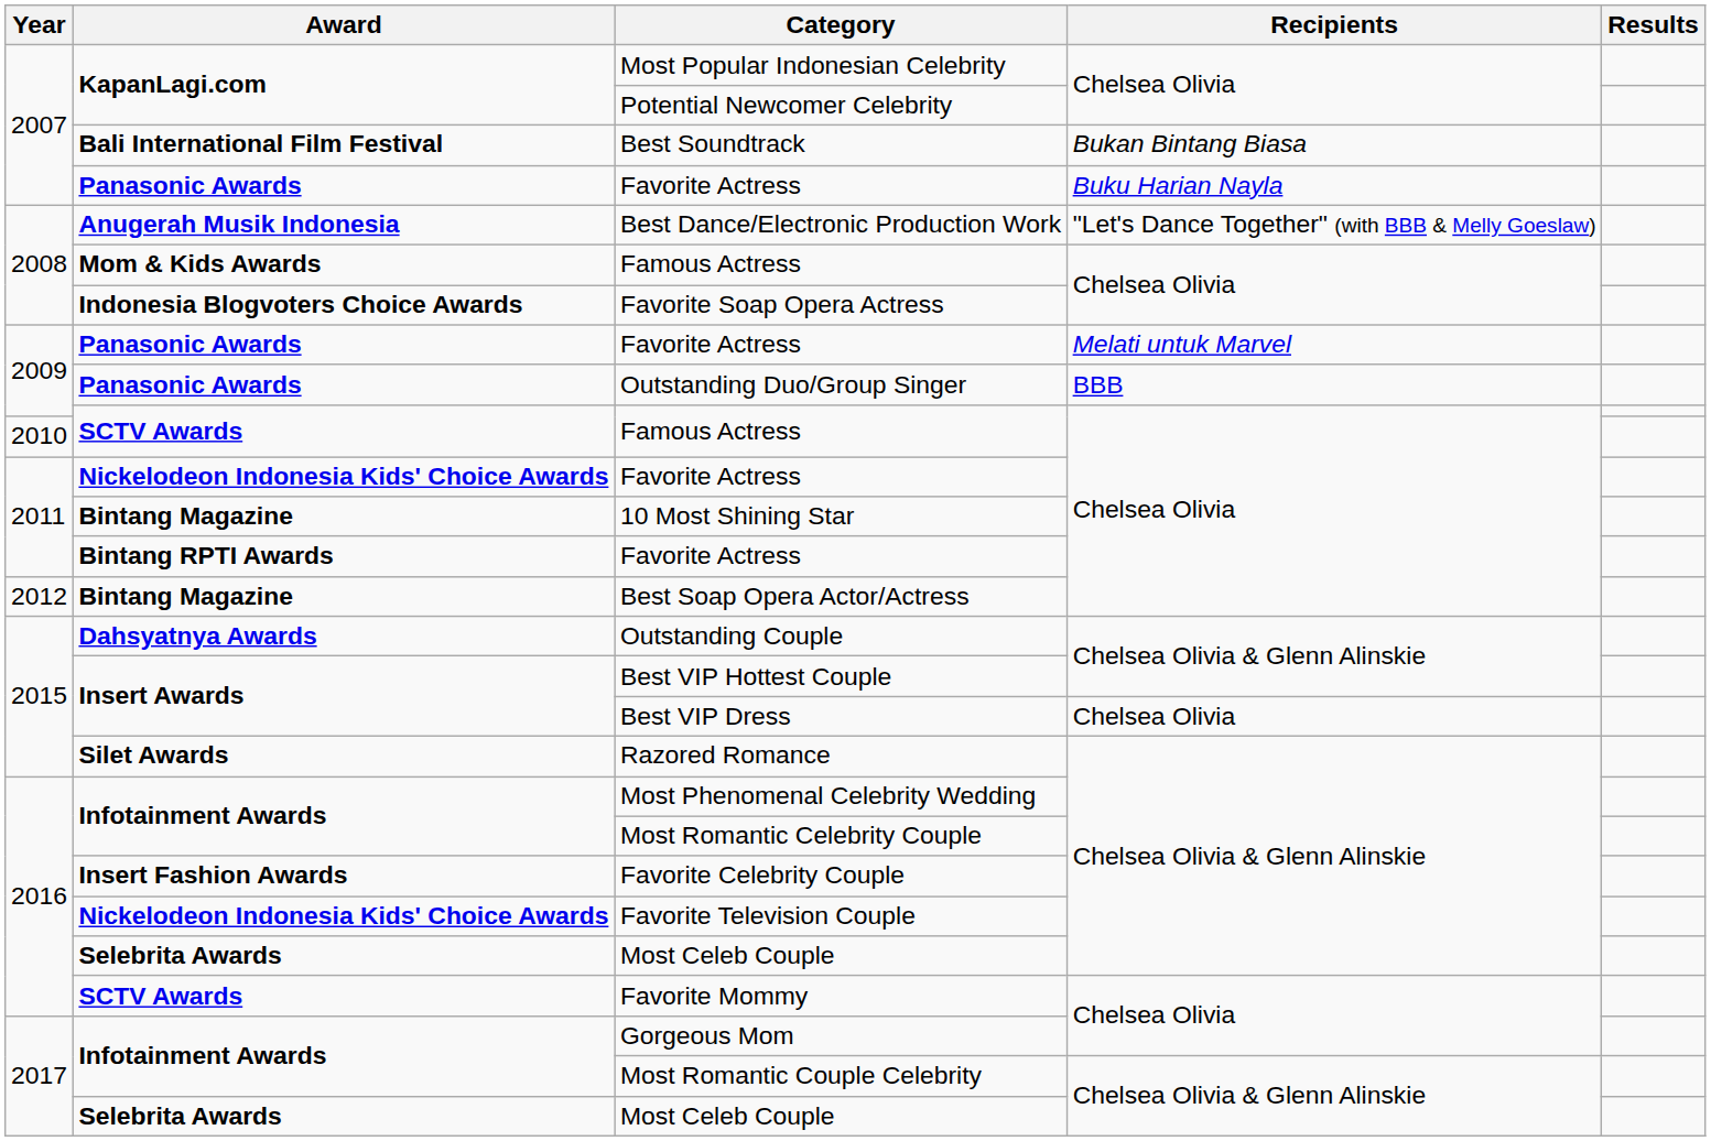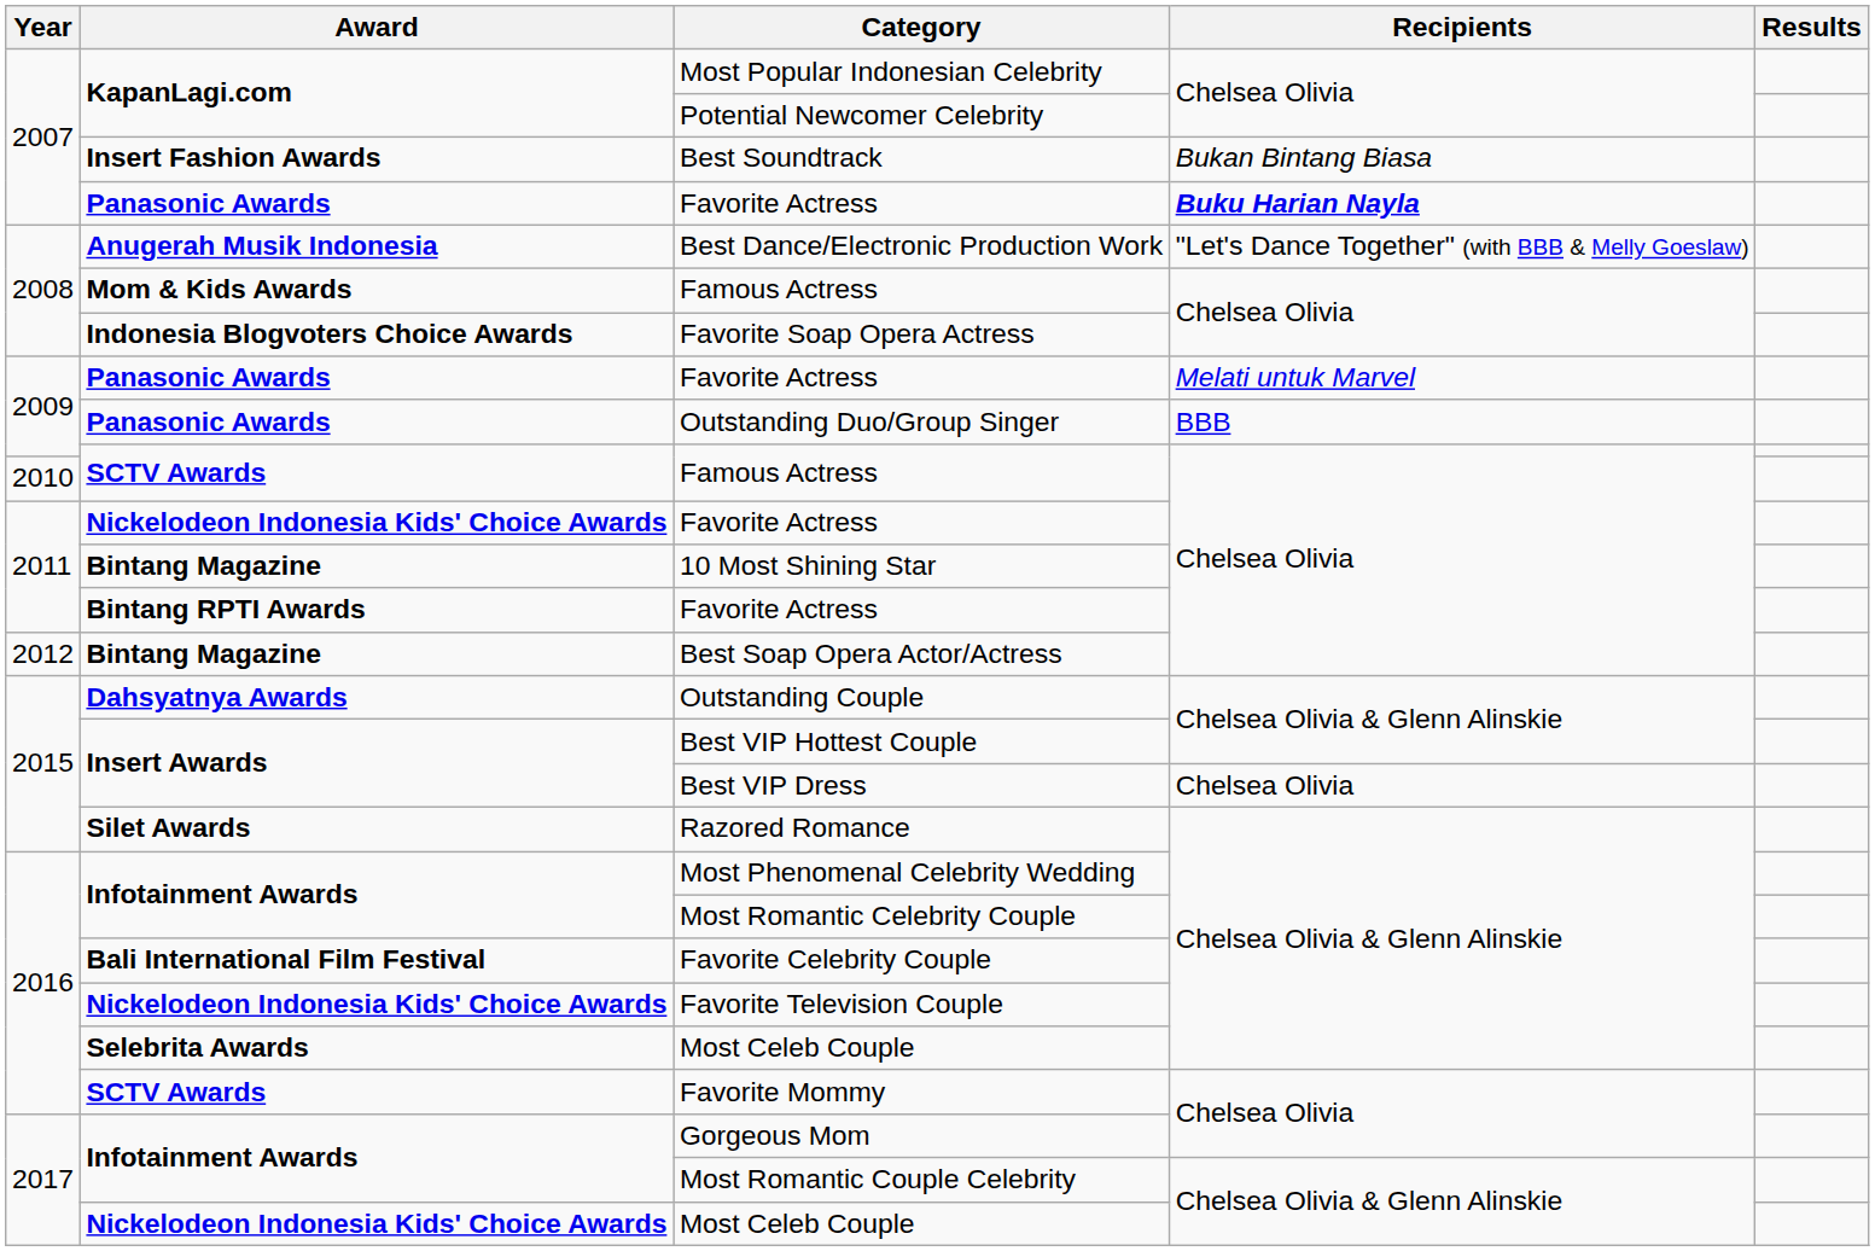Best Soundtrack | Award: Bali International Film Festival -> Insert Fashion Awards
2007 / Favorite Actress | Recipients: normal -> bold
Favorite Celebrity Couple | Award: Insert Fashion Awards -> Bali International Film Festival
2017 / Most Celeb Couple | Award: Selebrita Awards -> Nickelodeon Indonesia Kids' Choice Awards
